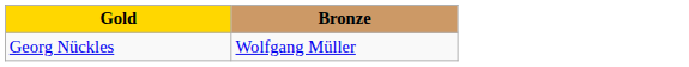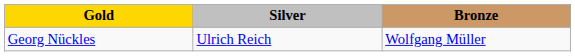+ column: Silver | Ulrich Reich
